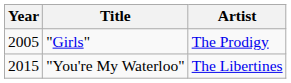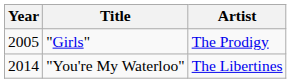"You're My Waterloo" | Year: 2015 -> 2014
